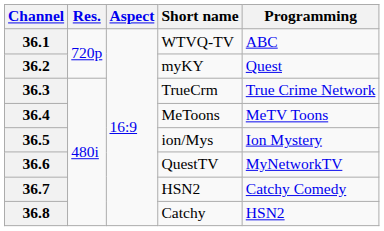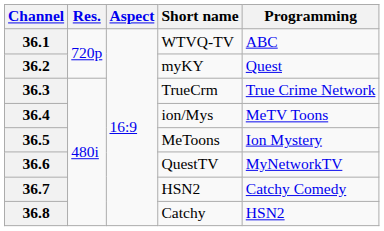36.4 | Short name: MeToons -> ion/Mys
36.5 | Short name: ion/Mys -> MeToons
